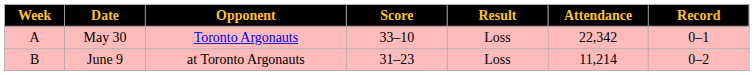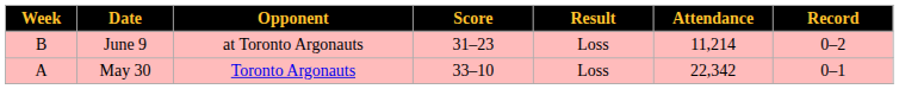rows swapped: May 30 <-> June 9
